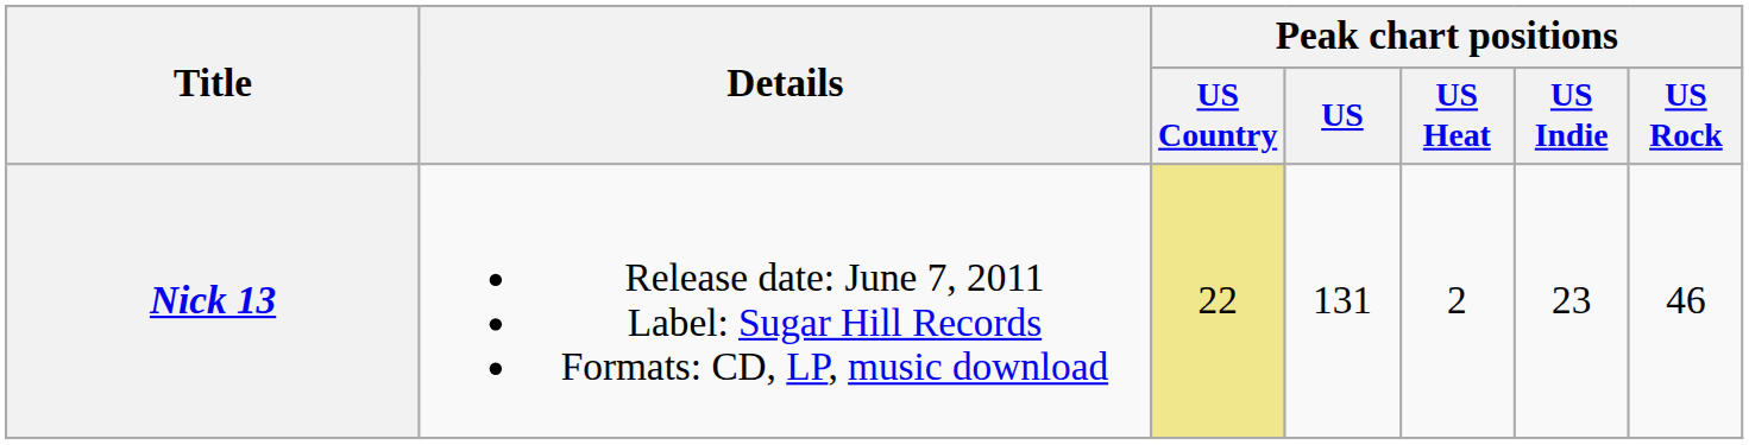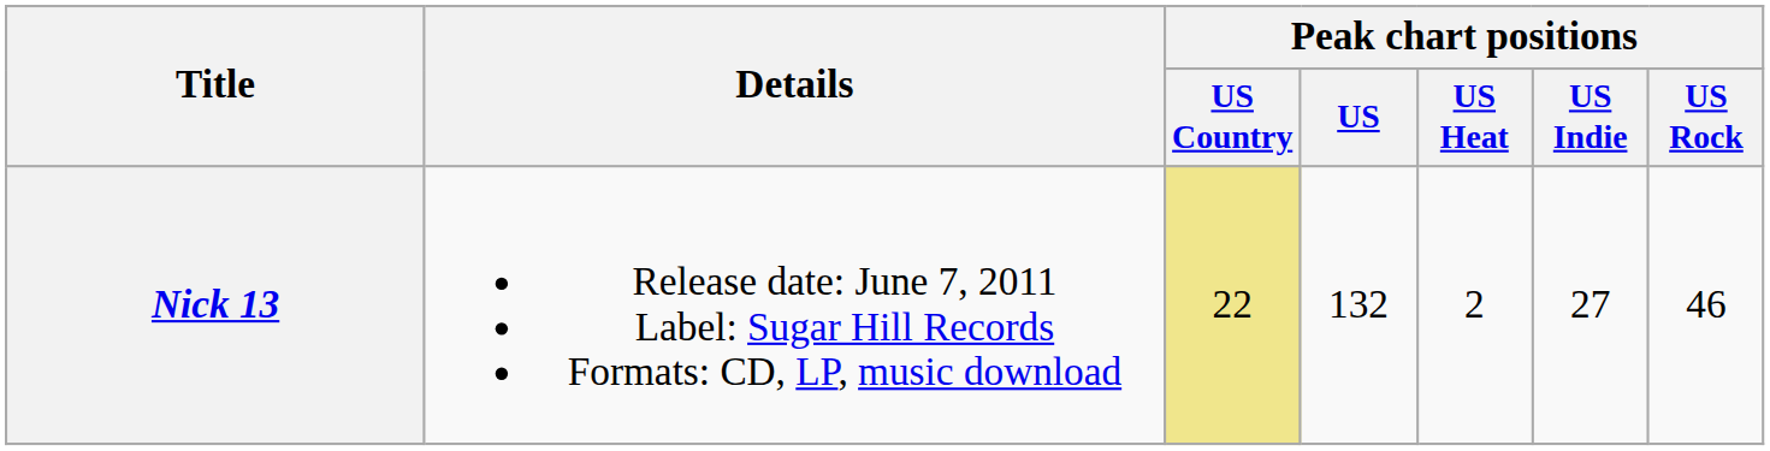Nick 13 | Peak chart positions / US: 131 -> 132
Nick 13 | Peak chart positions / US Indie: 23 -> 27
